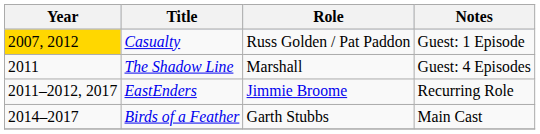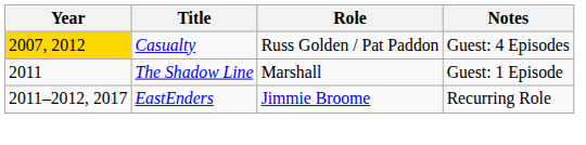Casualty | Notes: Guest: 1 Episode -> Guest: 4 Episodes
The Shadow Line | Notes: Guest: 4 Episodes -> Guest: 1 Episode
- row: 2014–2017 | Birds of a Feather | Garth Stubbs | Main Cast
